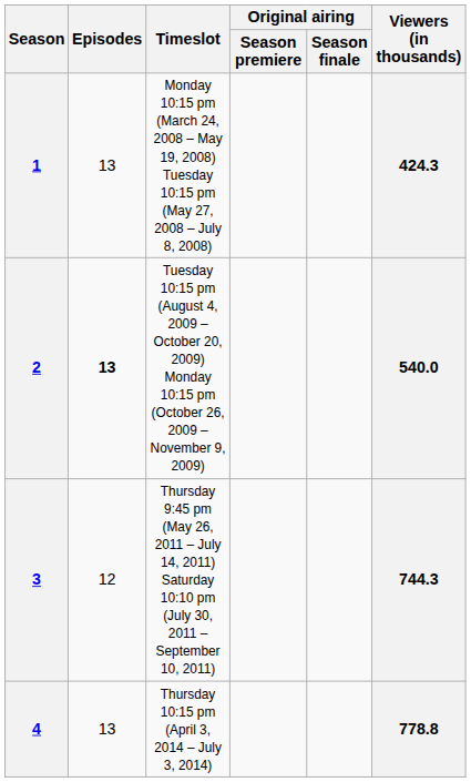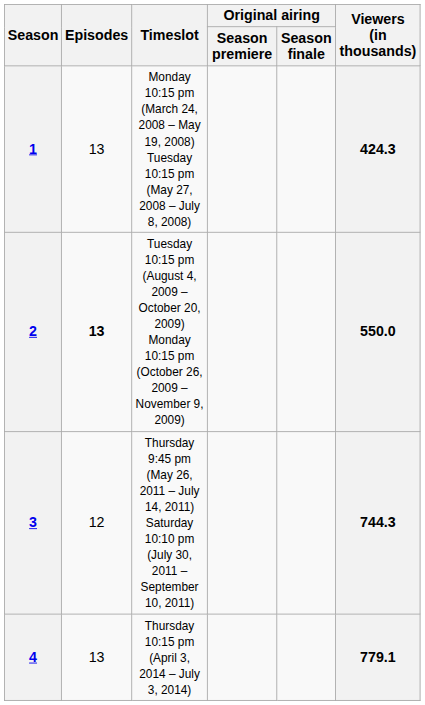2 | Viewers (in thousands): 540.0 -> 550.0
4 | Viewers (in thousands): 778.8 -> 779.1
